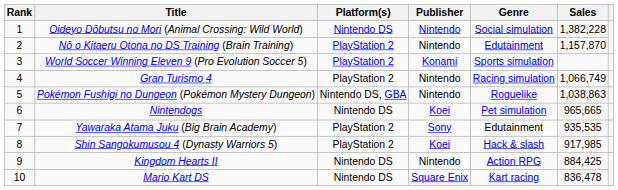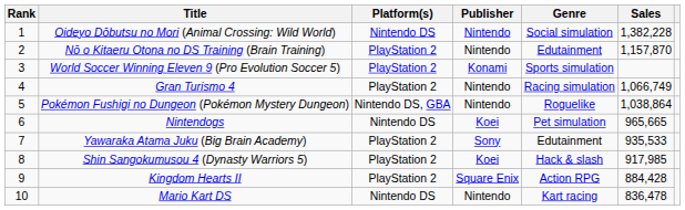Pokémon Fushigi no Dungeon (Pokémon Mystery Dungeon) | Sales: 1,038,863 -> 1,038,864
Yawaraka Atama Juku (Big Brain Academy) | Sales: 935,535 -> 935,533
Kingdom Hearts II | Platform(s): Nintendo DS -> PlayStation 2
Kingdom Hearts II | Publisher: Nintendo -> Square Enix
Kingdom Hearts II | Sales: 884,425 -> 884,428
Mario Kart DS | Publisher: Square Enix -> Nintendo
